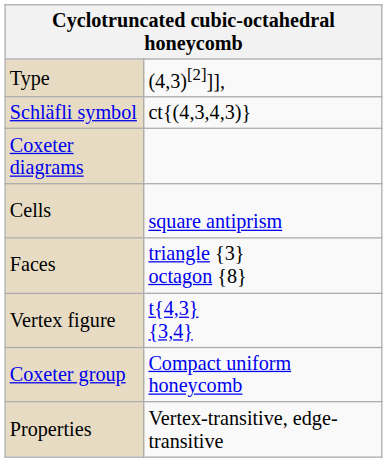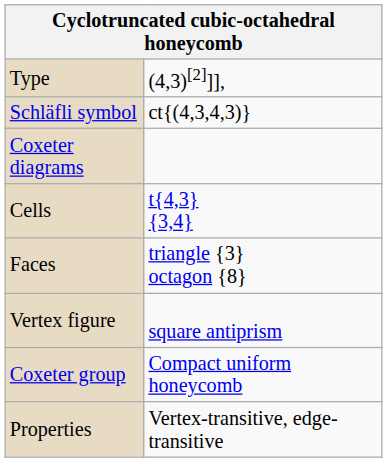Cells | column 2: square antiprism -> t{4,3} {3,4}
Vertex figure | column 2: t{4,3} {3,4} -> square antiprism
